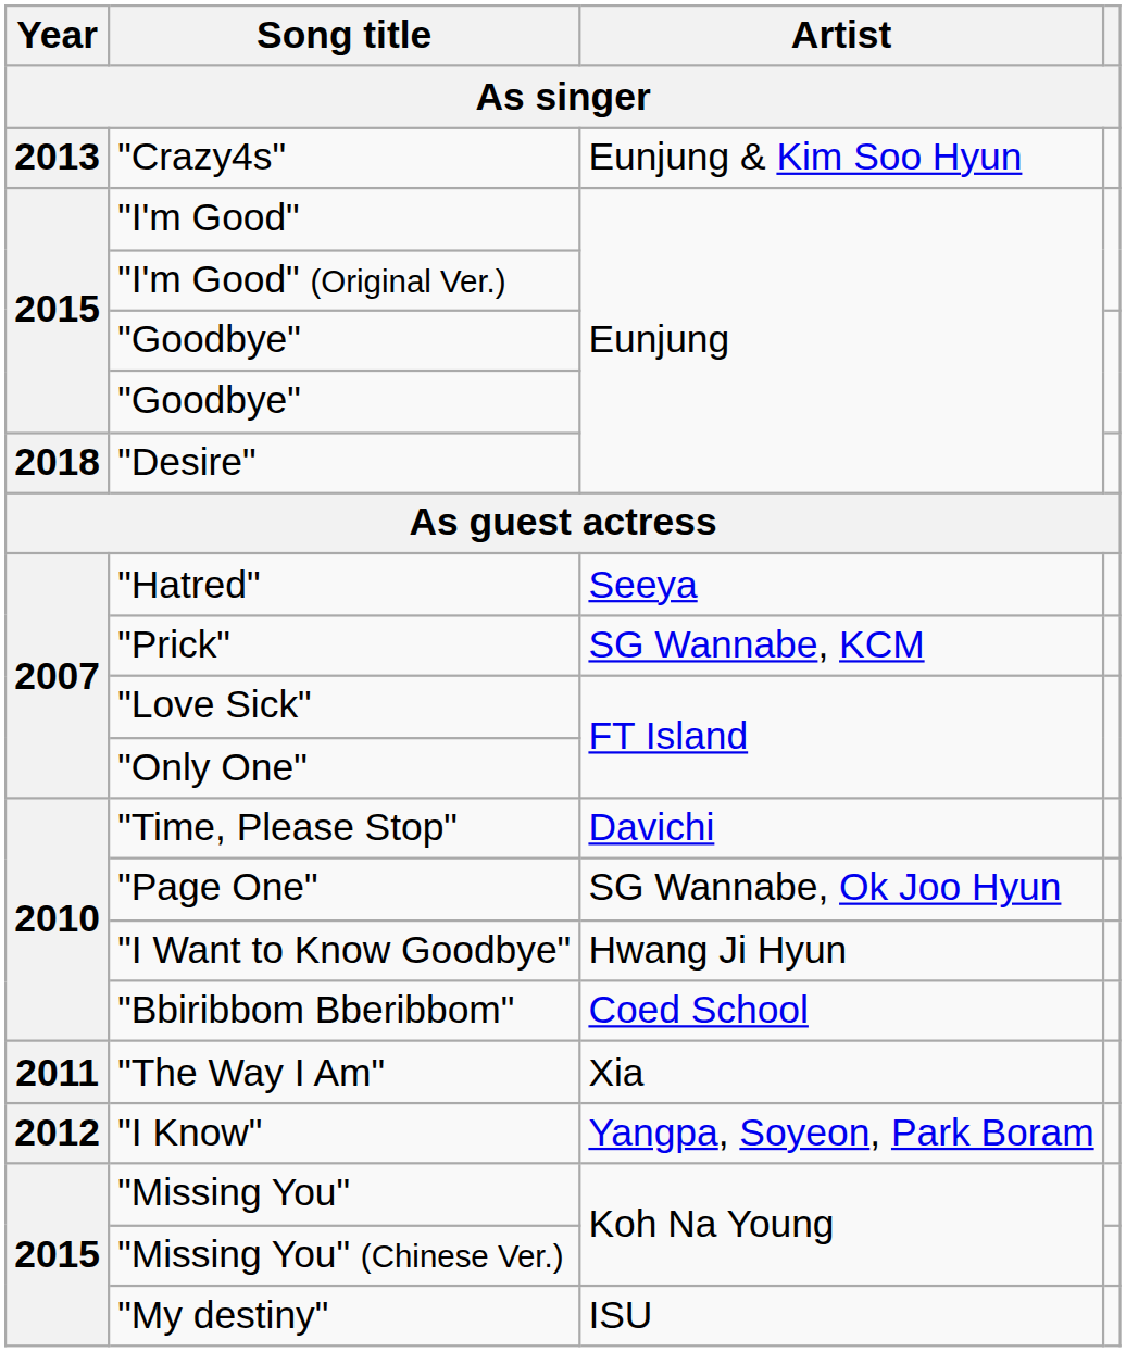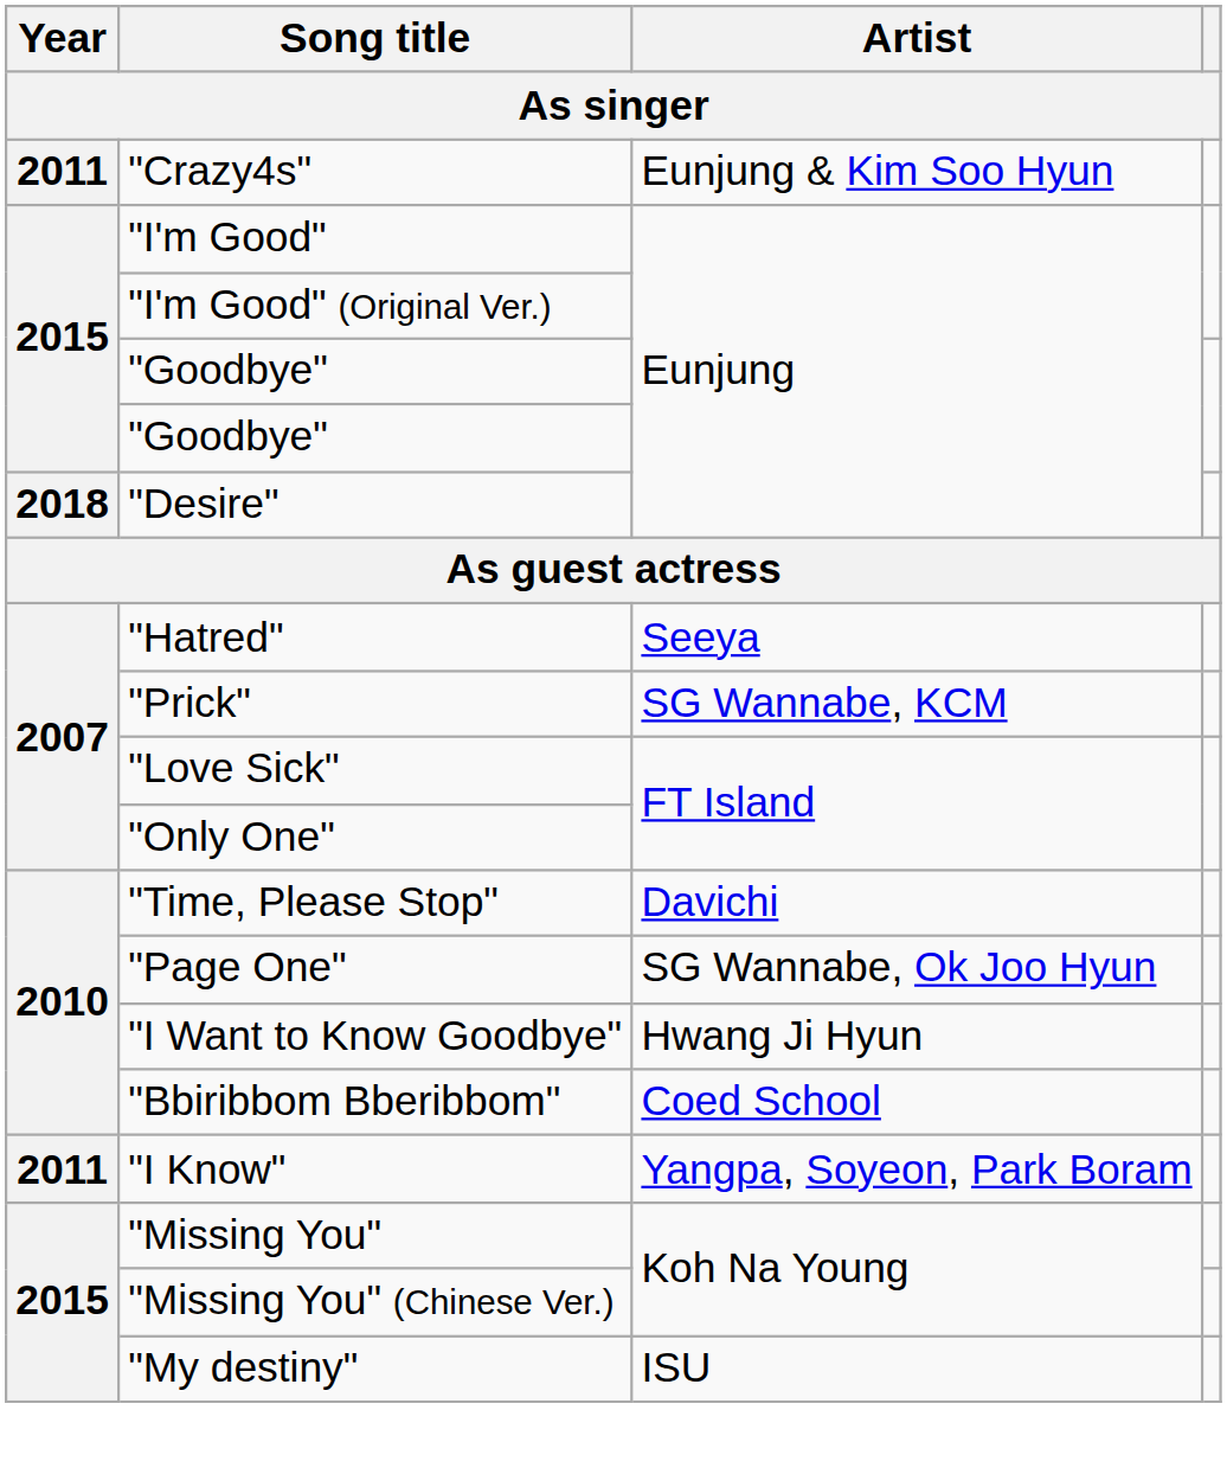"Crazy4s" | Year: 2013 -> 2011
- row: 2011 | "The Way I Am" | Xia
"I Know" | Year: 2012 -> 2011
